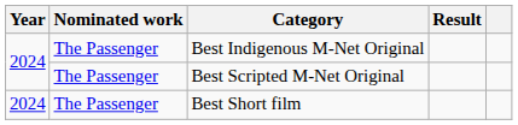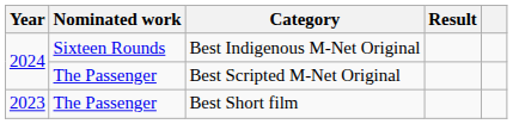Best Indigenous M-Net Original | Nominated work: The Passenger -> Sixteen Rounds
Best Short film | Year: 2024 -> 2023
